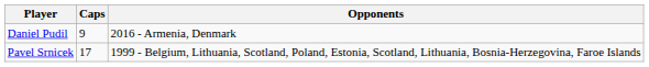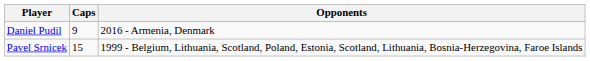Pavel Srnicek | Caps: 17 -> 15
